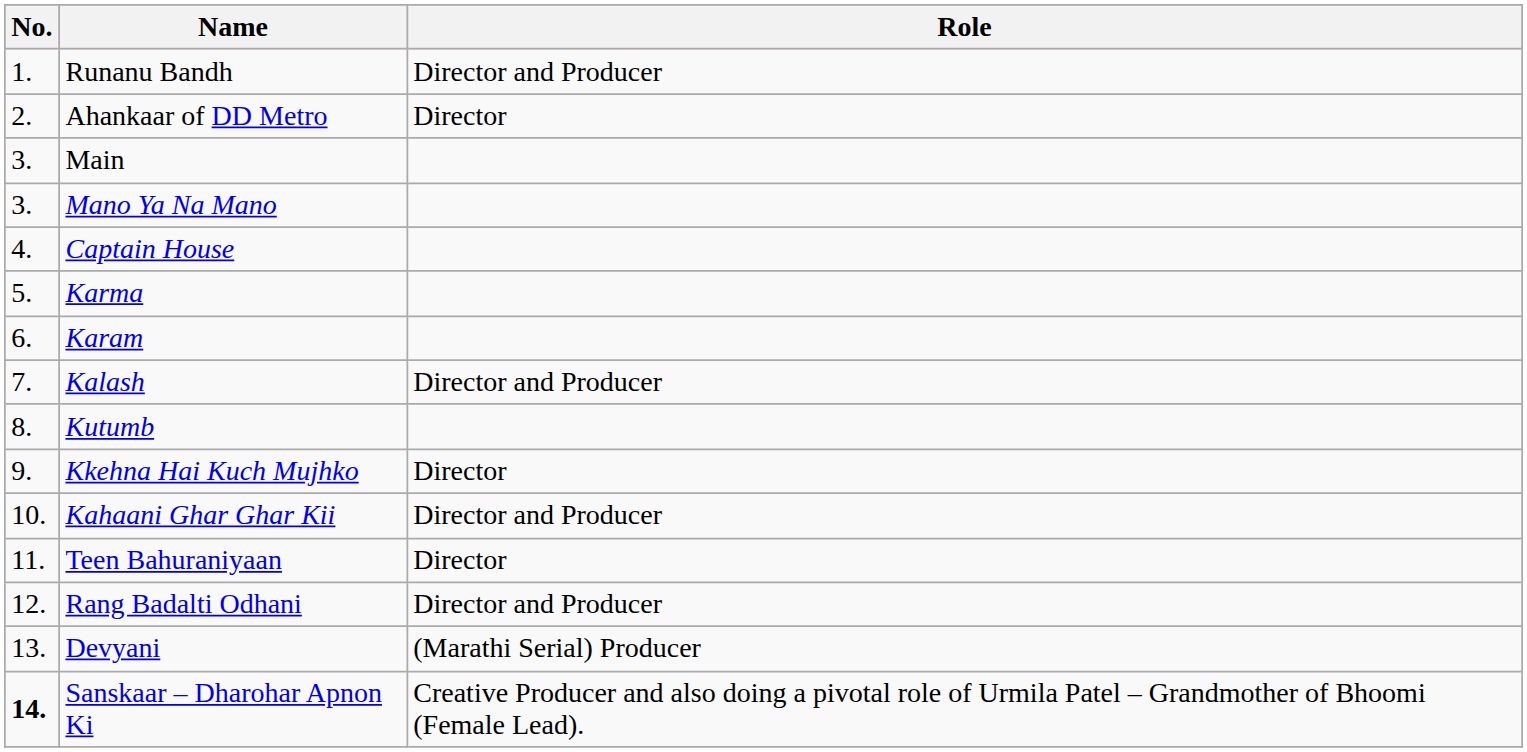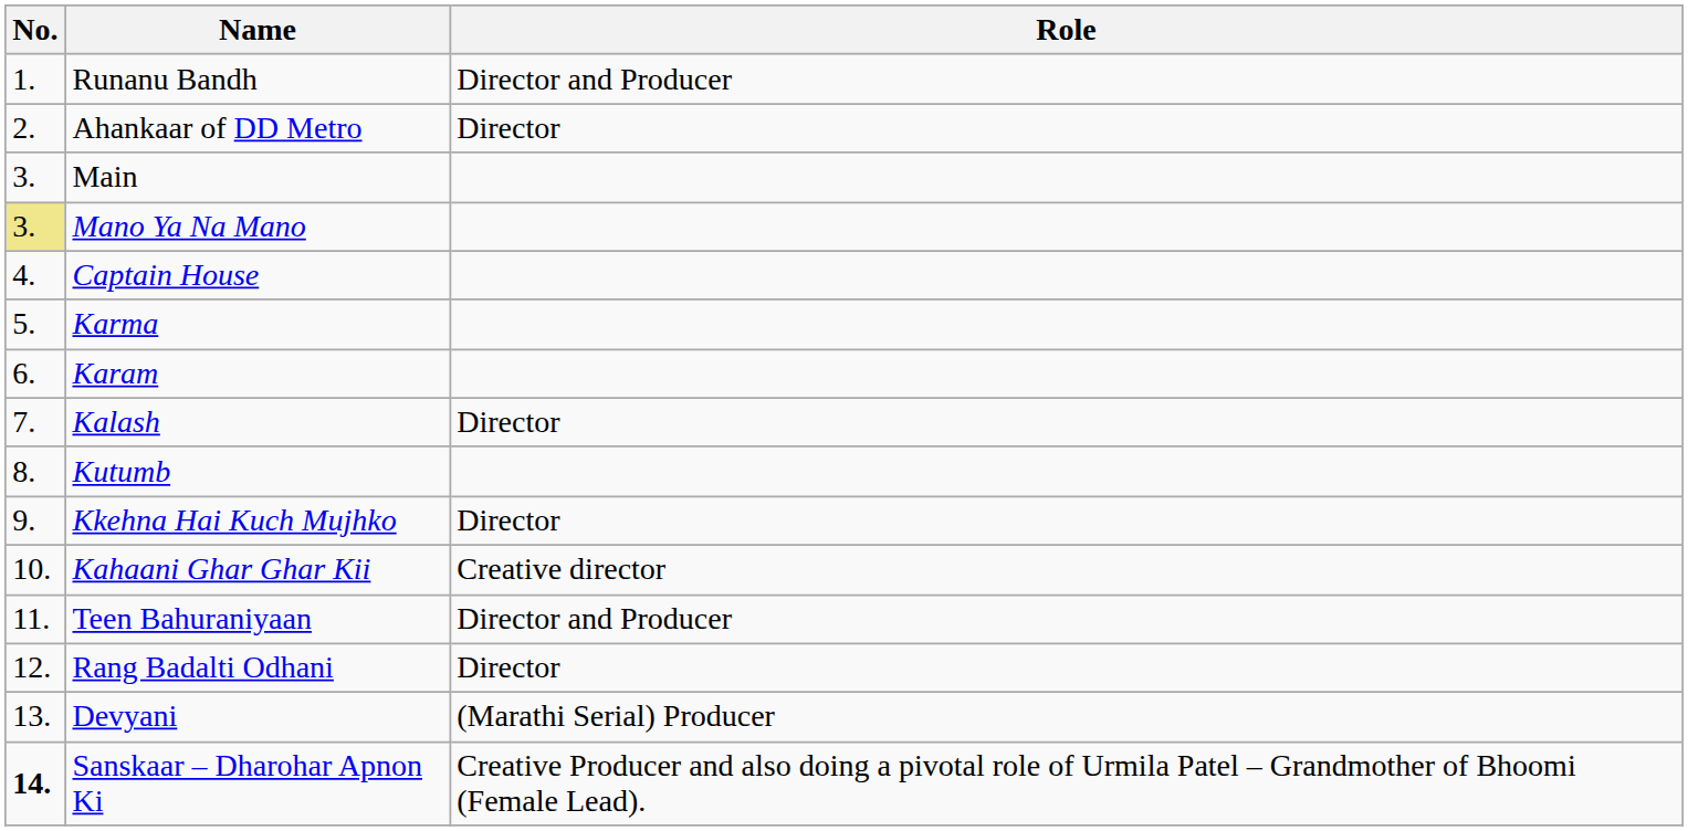Mano Ya Na Mano | No.: no background -> khaki background
Kalash | Role: Director and Producer -> Director
Kahaani Ghar Ghar Kii | Role: Director and Producer -> Creative director
Teen Bahuraniyaan | Role: Director -> Director and Producer
Rang Badalti Odhani | Role: Director and Producer -> Director
